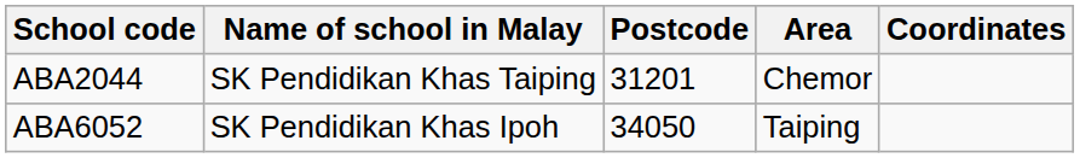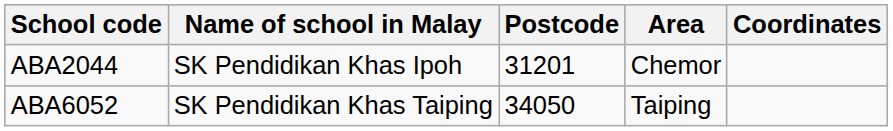ABA2044 | Name of school in Malay: SK Pendidikan Khas Taiping -> SK Pendidikan Khas Ipoh
ABA6052 | Name of school in Malay: SK Pendidikan Khas Ipoh -> SK Pendidikan Khas Taiping
